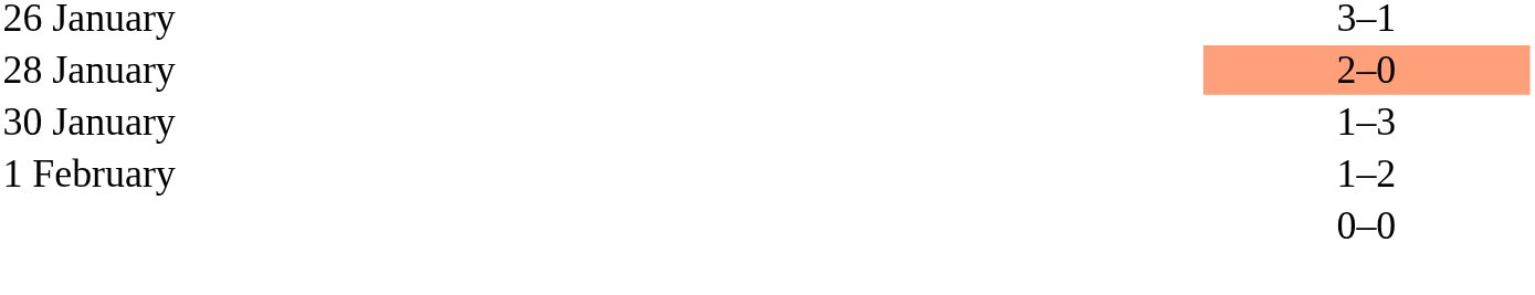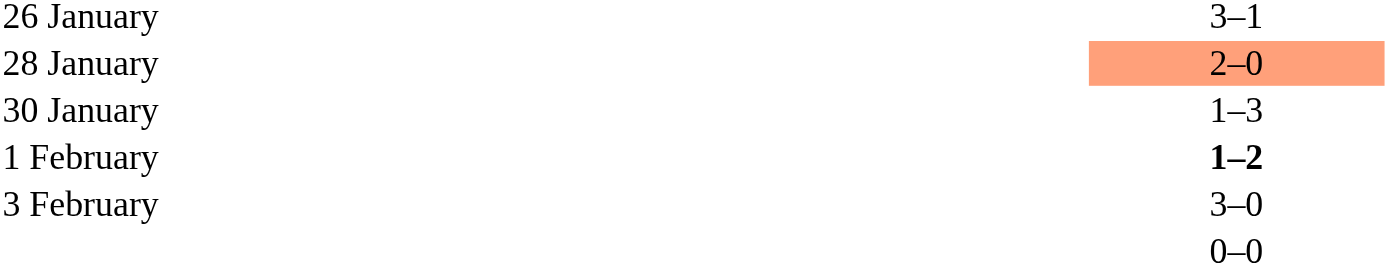1 February | column 3: normal -> bold
+ row: 3 February | 3–0
